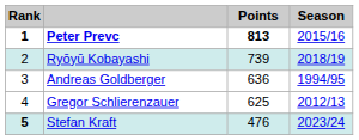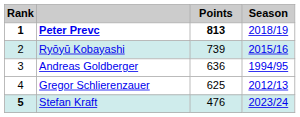Peter Prevc | Season: 2015/16 -> 2018/19
Ryōyū Kobayashi | Season: 2018/19 -> 2015/16
